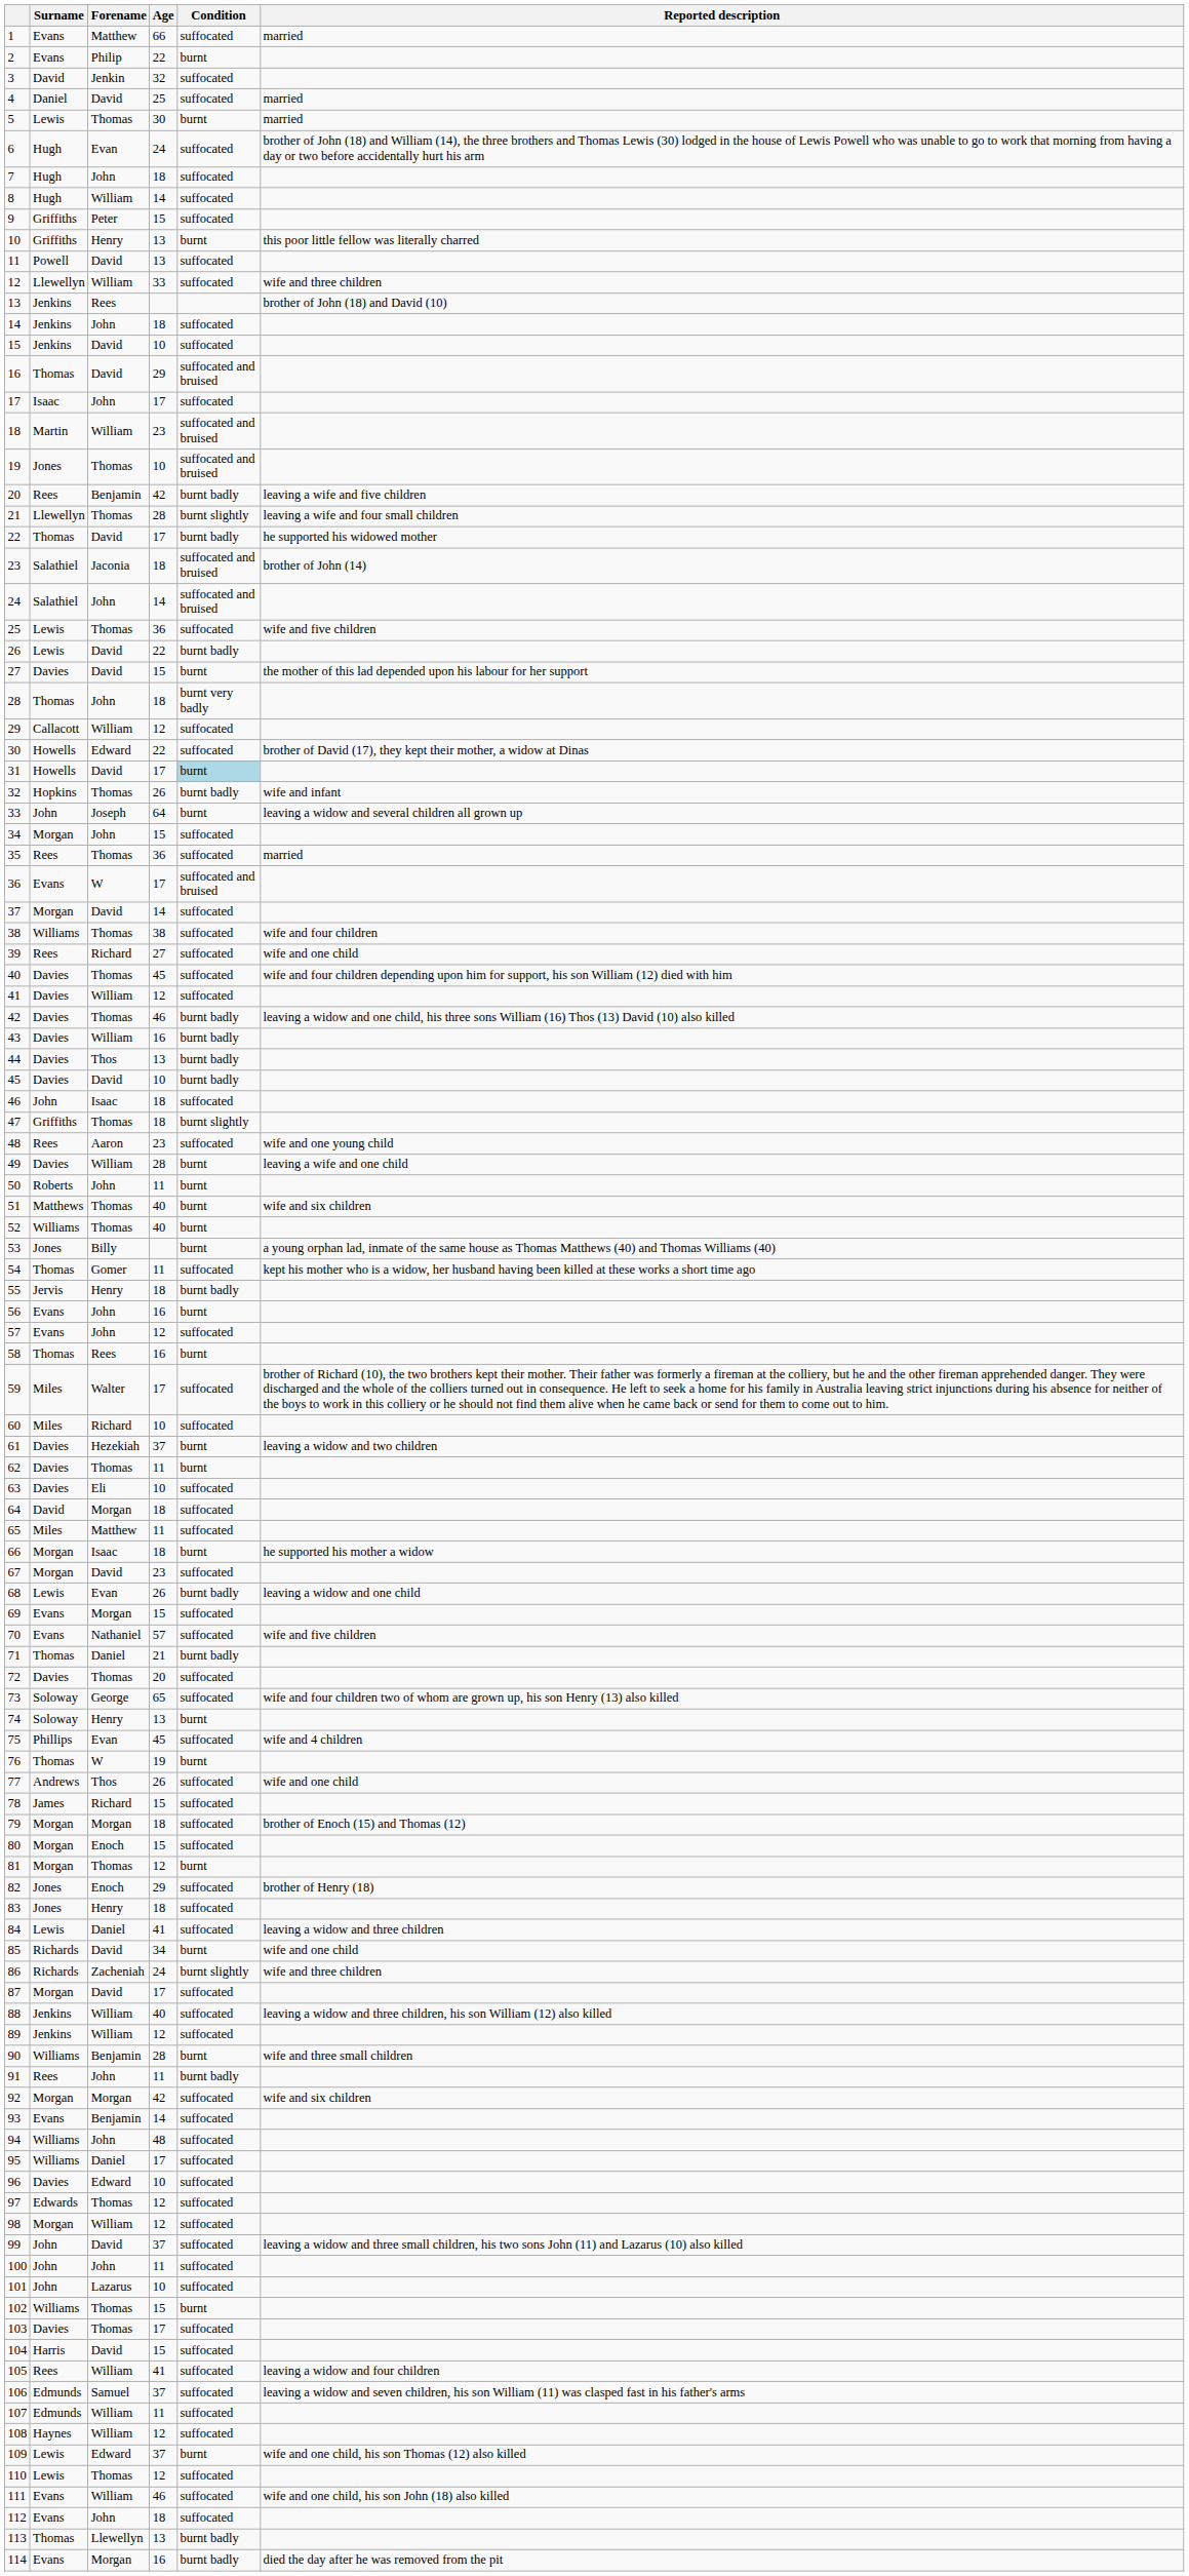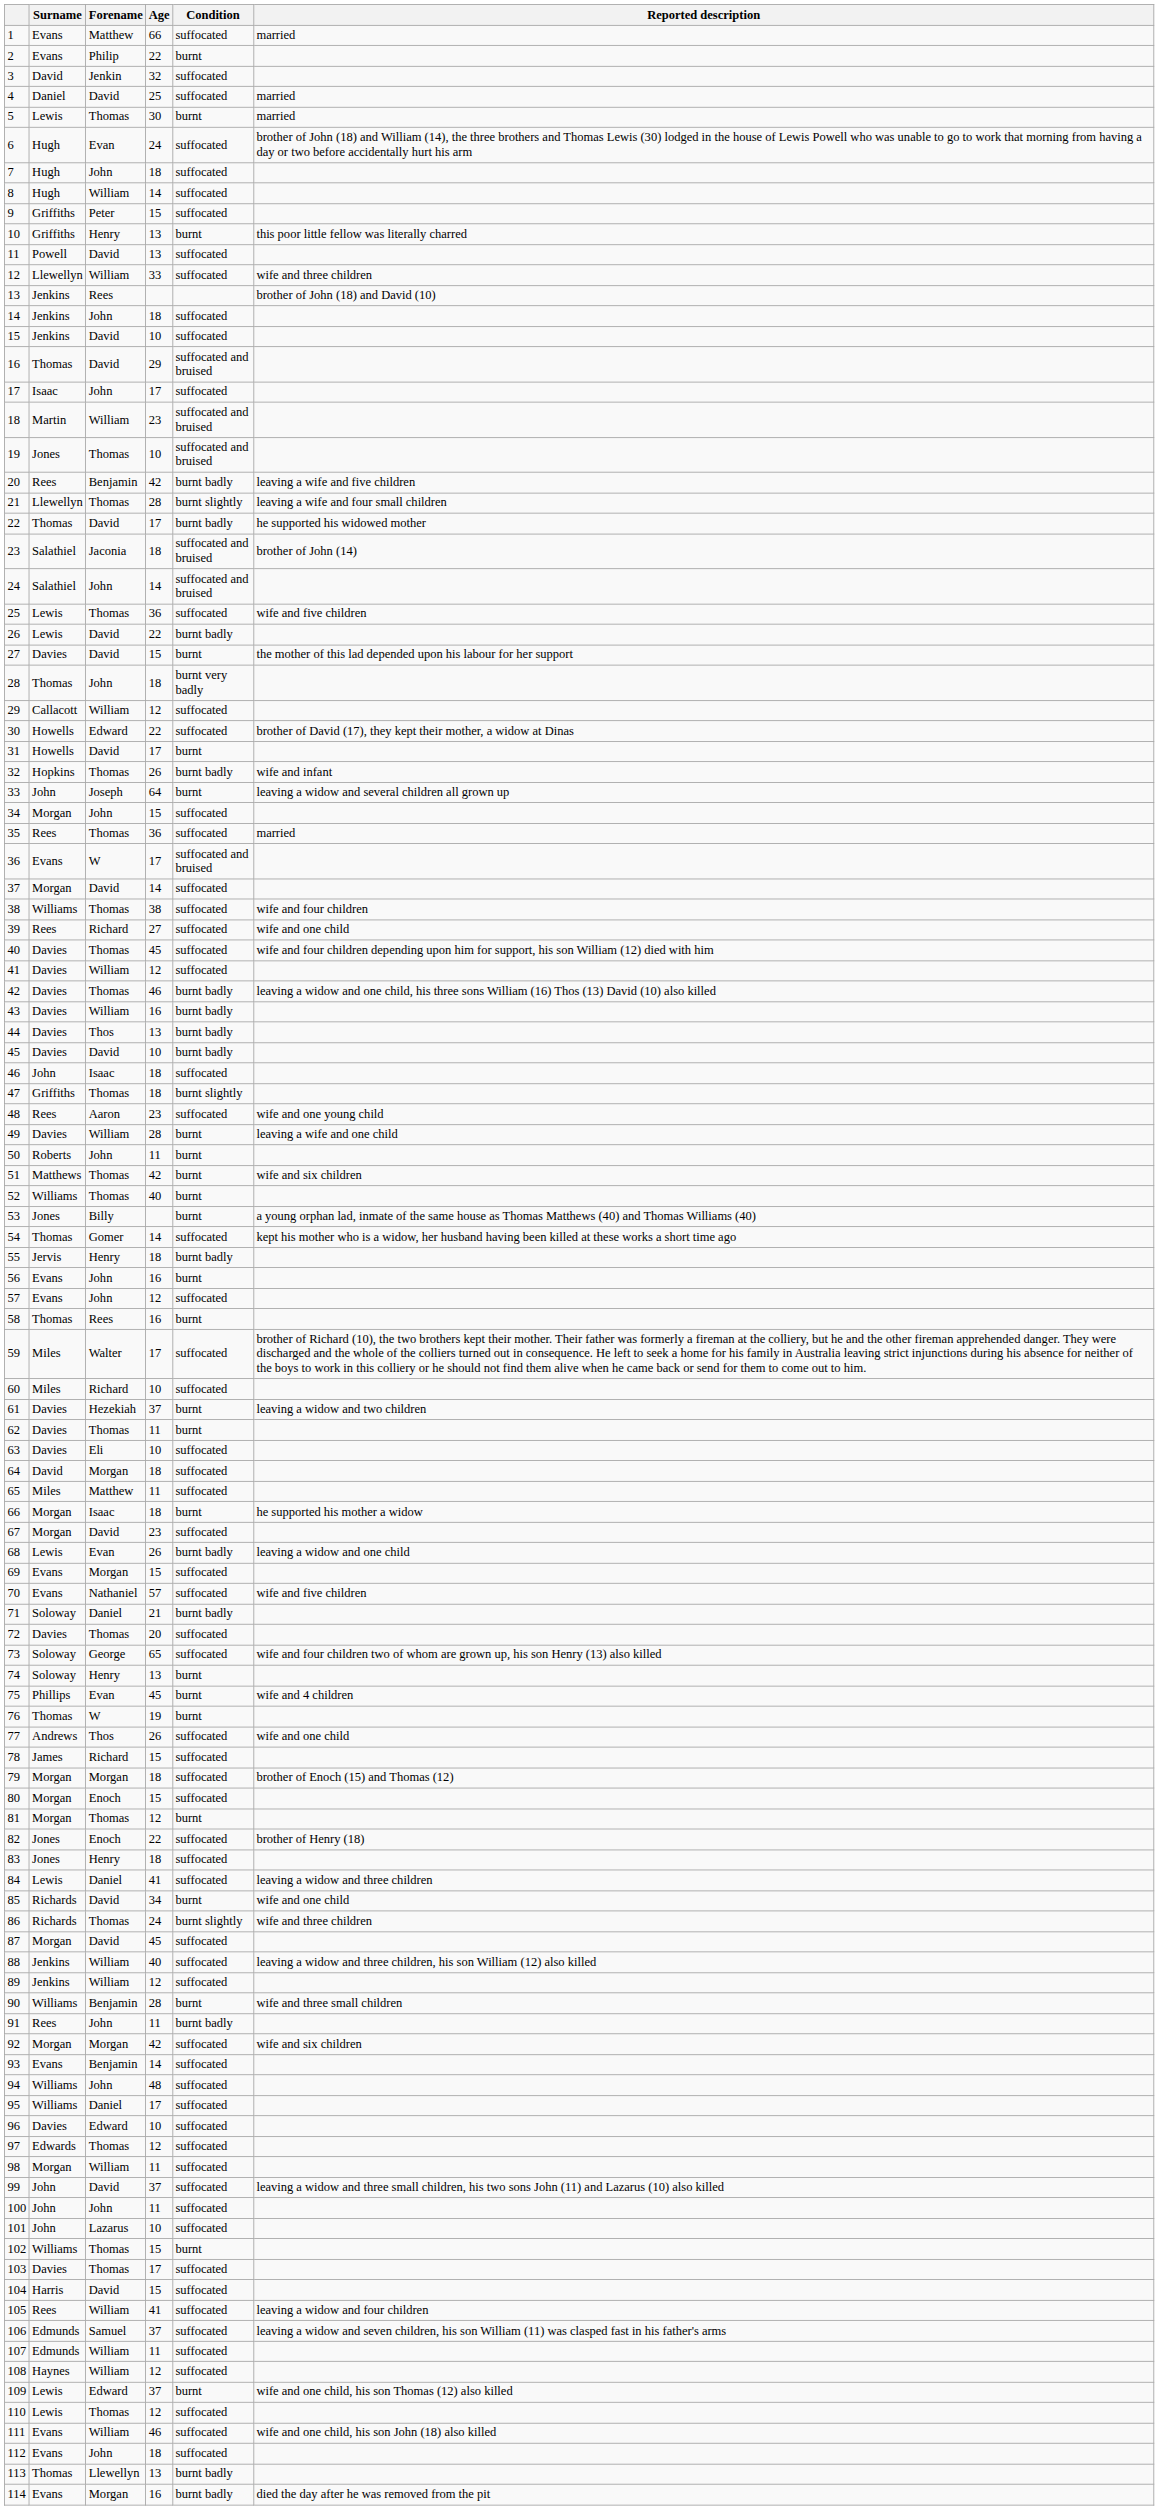31 | Condition: lightblue background -> no background
51 | Age: 40 -> 42
54 | Age: 11 -> 14
71 | Surname: Thomas -> Soloway
75 | Condition: suffocated -> burnt
82 | Age: 29 -> 22
86 | Forename: Zacheniah -> Thomas
87 | Age: 17 -> 45
98 | Age: 12 -> 11
